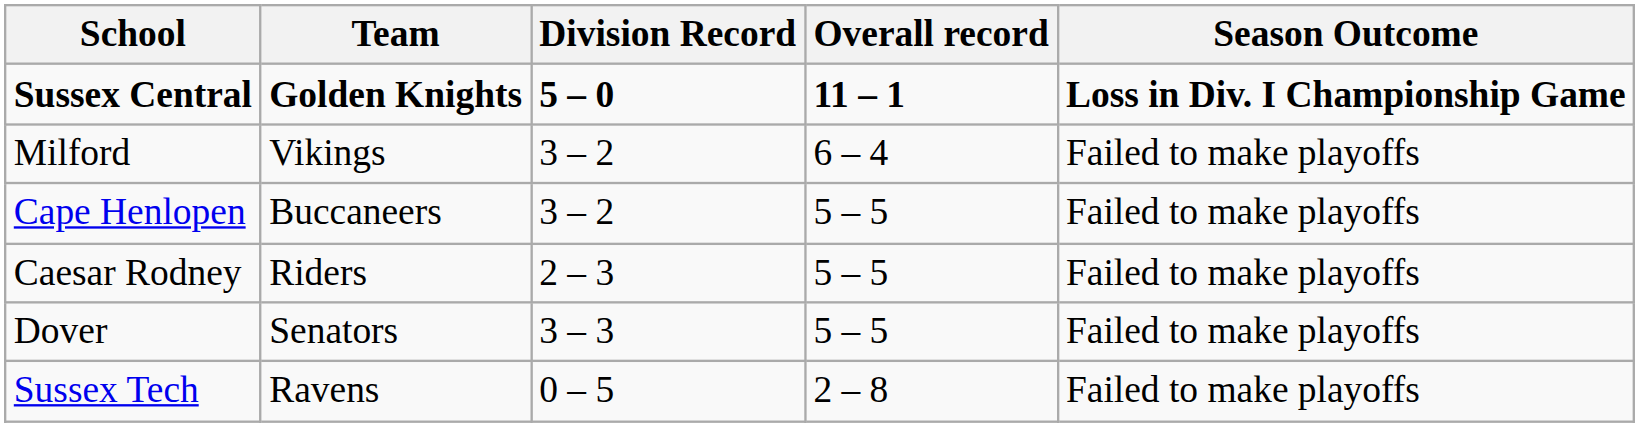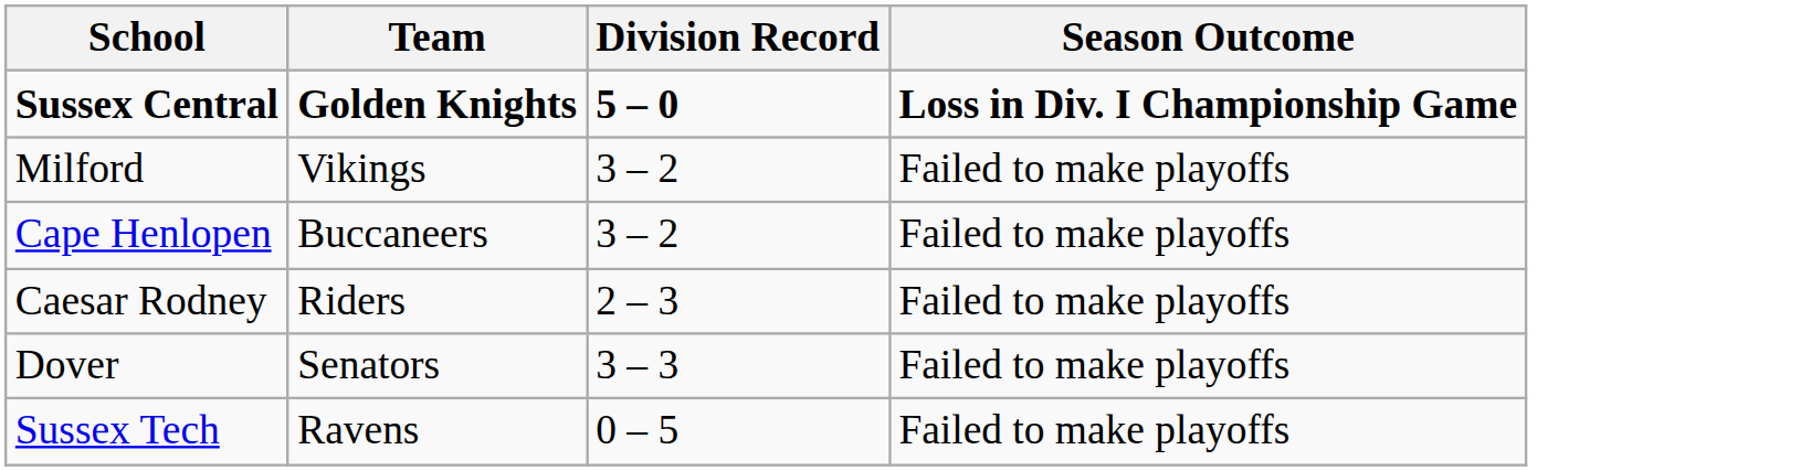- column: Overall record | 11 – 1 | 6 – 4 | 5 – 5 | 5 – 5 | 5 – 5 | 2 – 8
